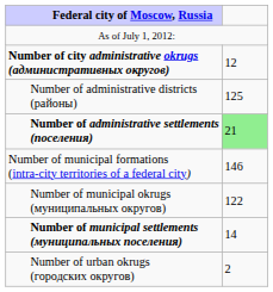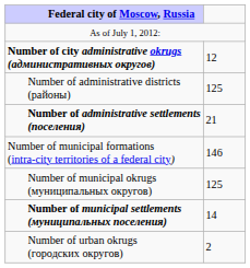Number of administrative settlements (поселения) | column 2: lightgreen background -> no background
Number of municipal okrugs (муниципальных округов) | column 2: 122 -> 125
